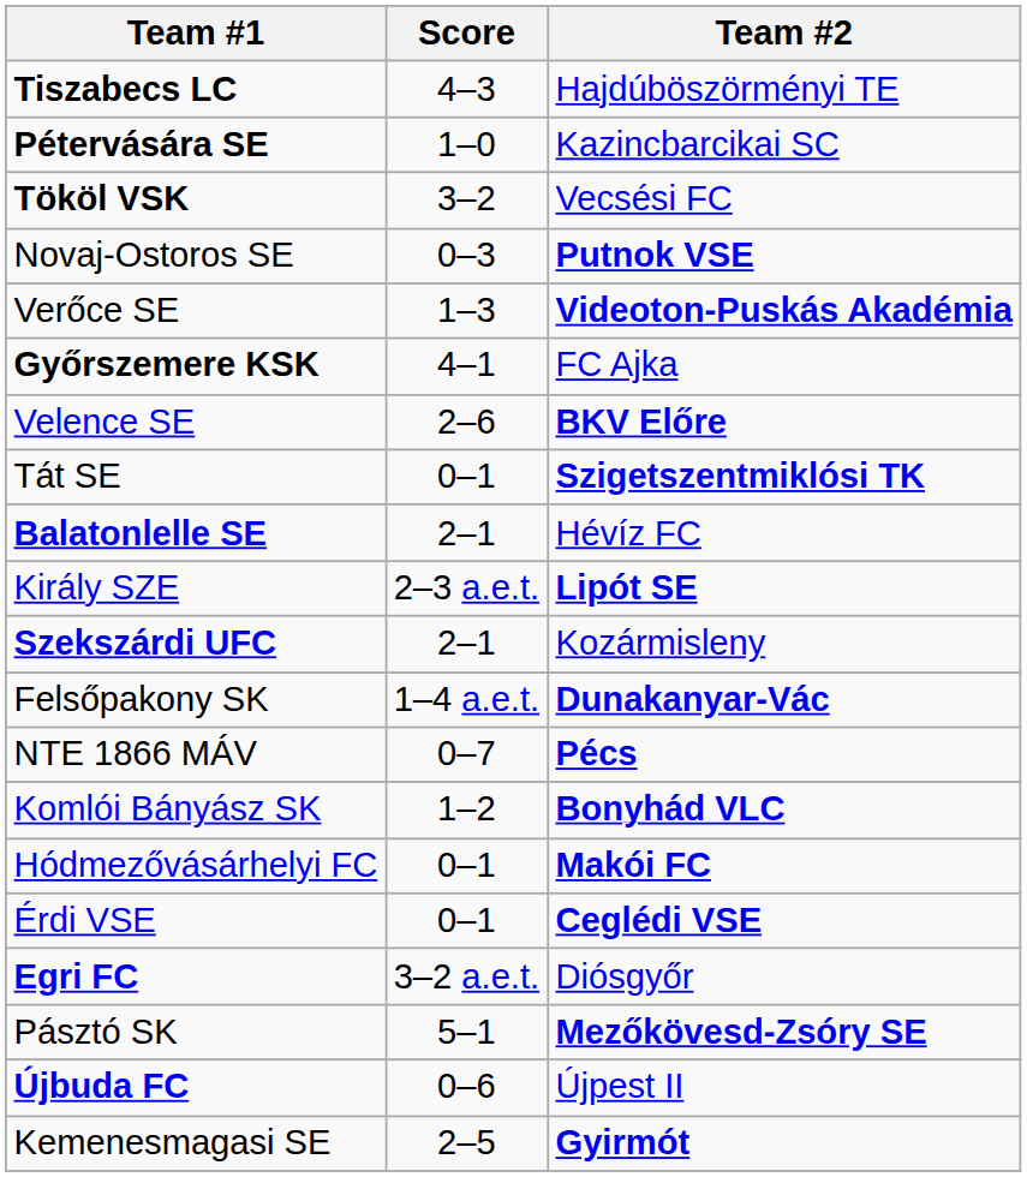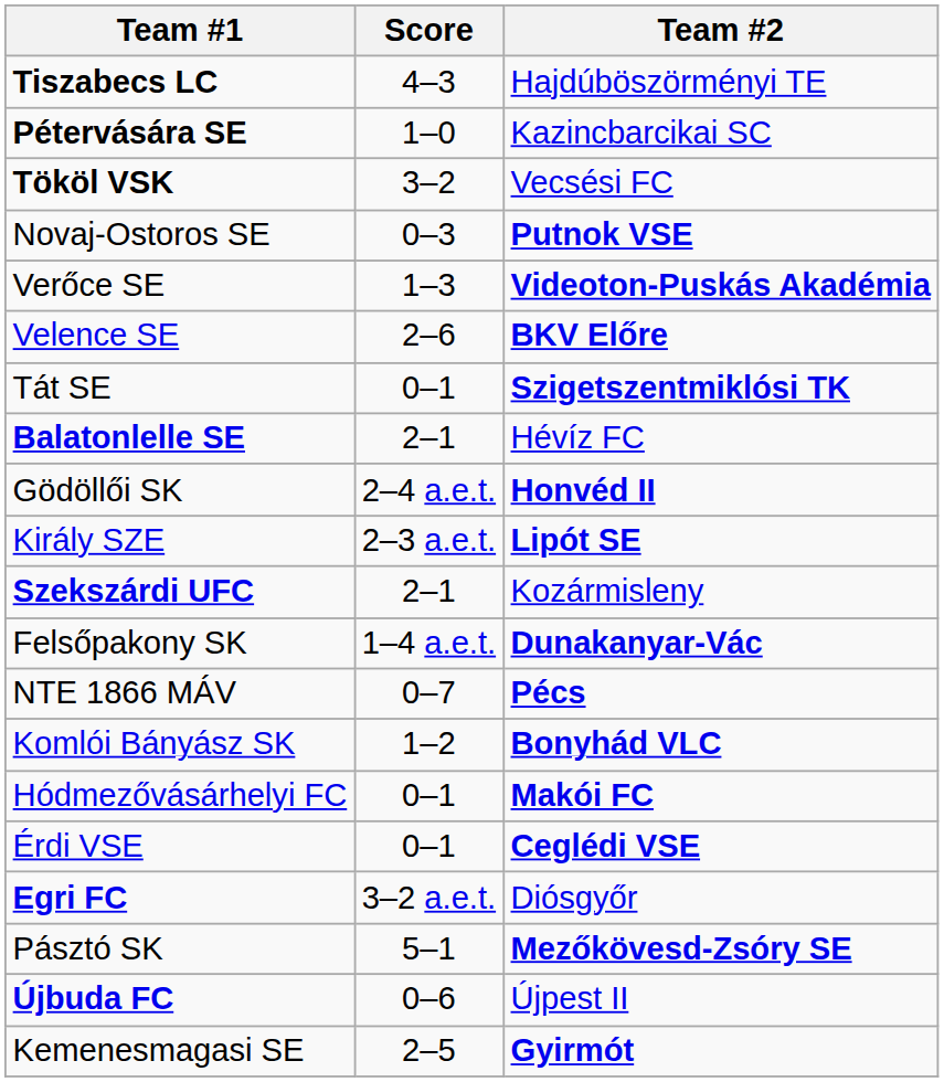- row: Győrszemere KSK | 4–1 | FC Ajka
+ row: Gödöllői SK | 2–4 a.e.t. | Honvéd II
